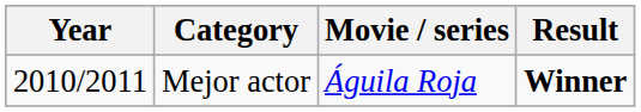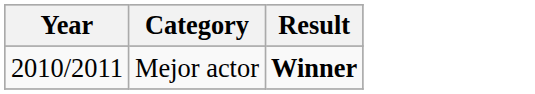- column: Movie / series | Águila Roja
